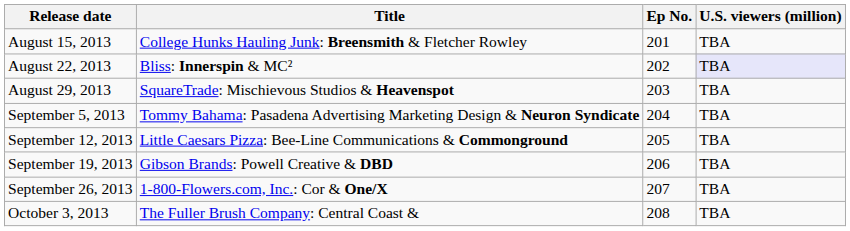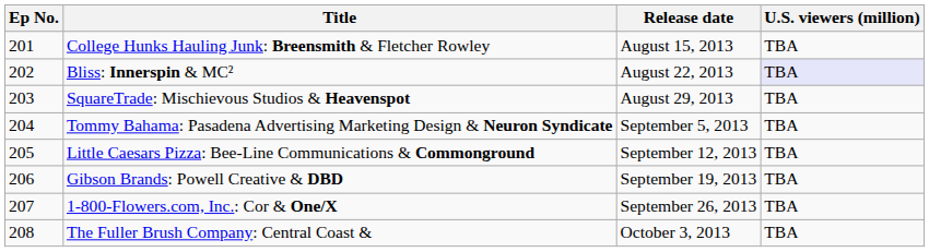columns swapped: Ep No. <-> Release date
